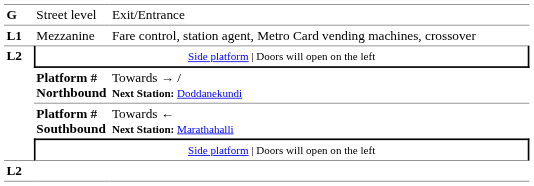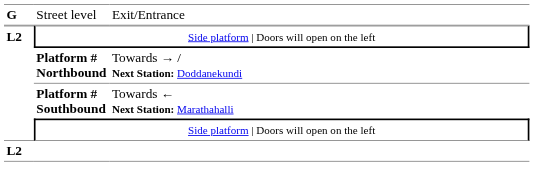- row: L1 | Mezzanine | Fare control, station agent, Metro Card vending machines, crossover
